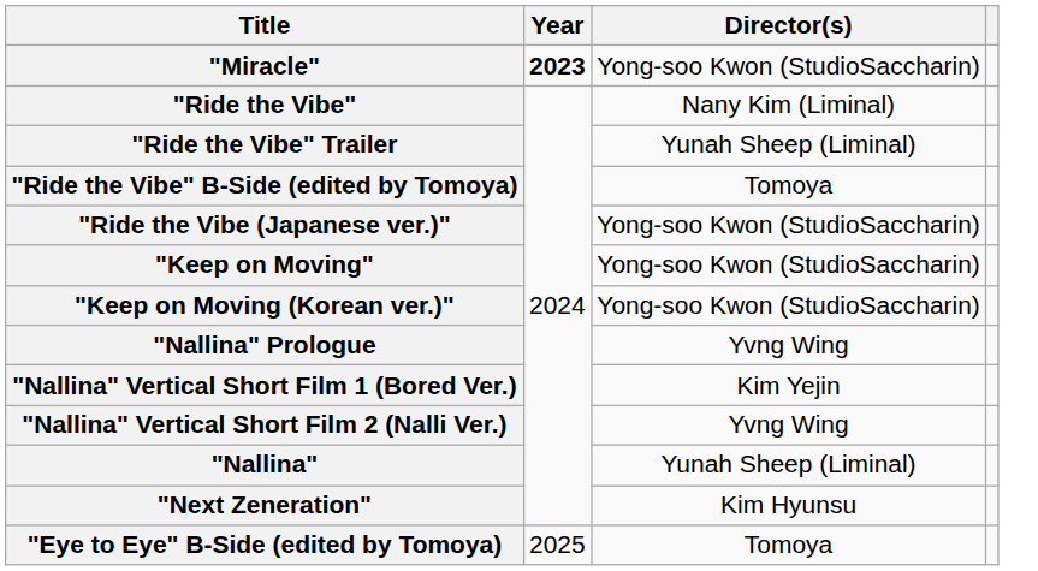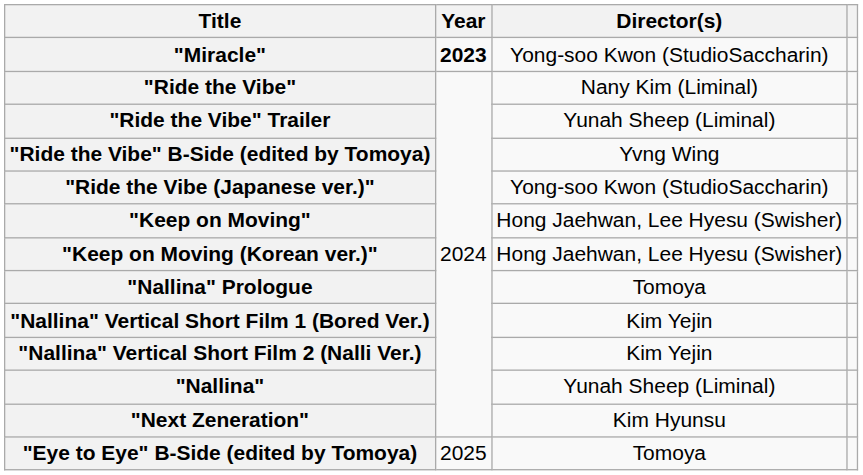"Ride the Vibe" B-Side (edited by Tomoya) | Director(s): Tomoya -> Yvng Wing
"Keep on Moving" | Director(s): Yong-soo Kwon (StudioSaccharin) -> Hong Jaehwan, Lee Hyesu (Swisher)
"Keep on Moving (Korean ver.)" | Director(s): Yong-soo Kwon (StudioSaccharin) -> Hong Jaehwan, Lee Hyesu (Swisher)
"Nallina" Prologue | Director(s): Yvng Wing -> Tomoya
"Nallina" Vertical Short Film 2 (Nalli Ver.) | Director(s): Yvng Wing -> Kim Yejin
